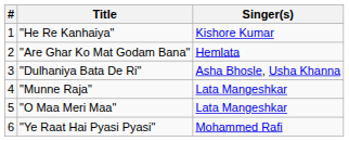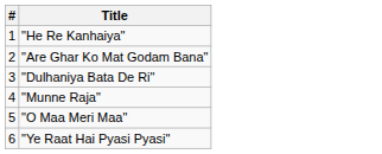- column: Singer(s) | Kishore Kumar | Hemlata | Asha Bhosle, Usha Khanna | Lata Mangeshkar | Lata Mangeshkar | Mohammed Rafi
